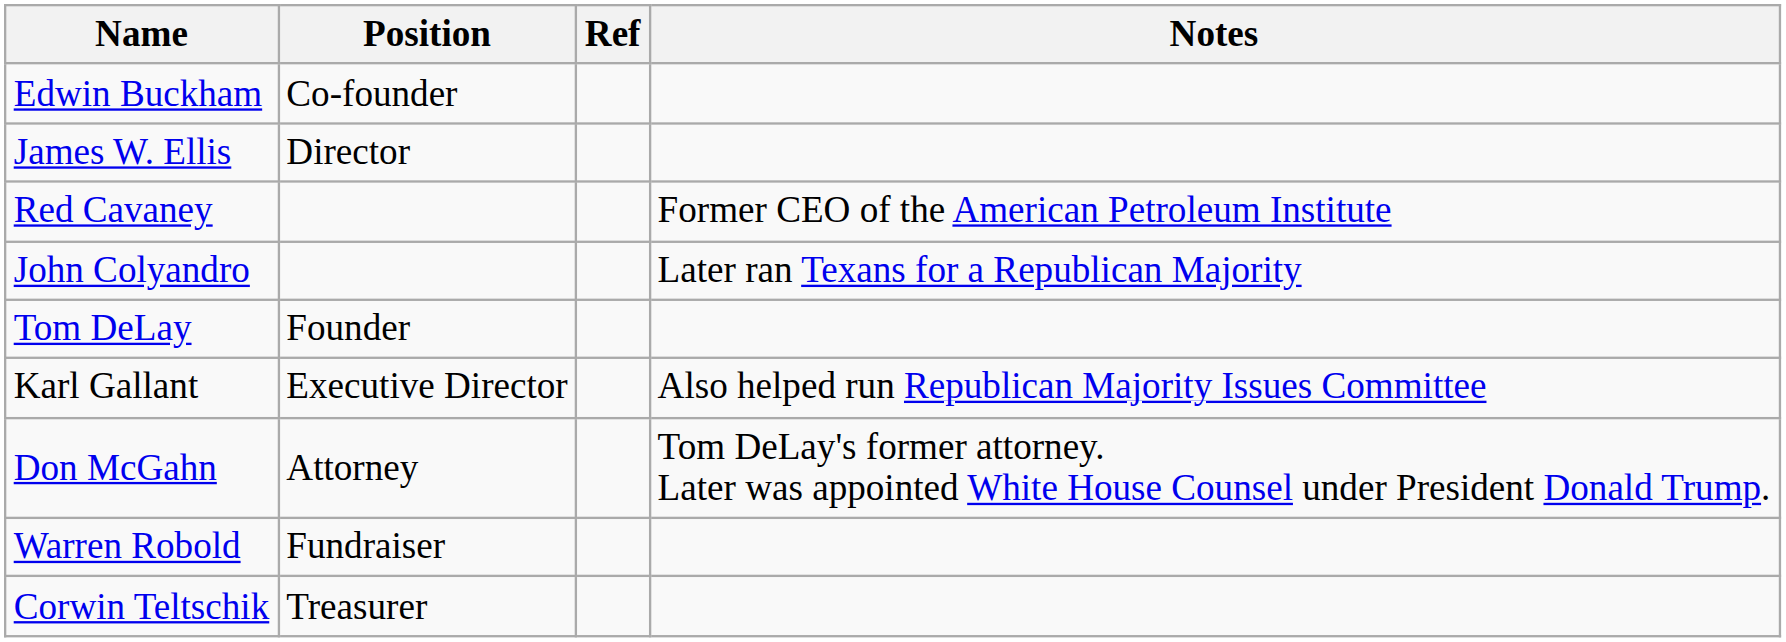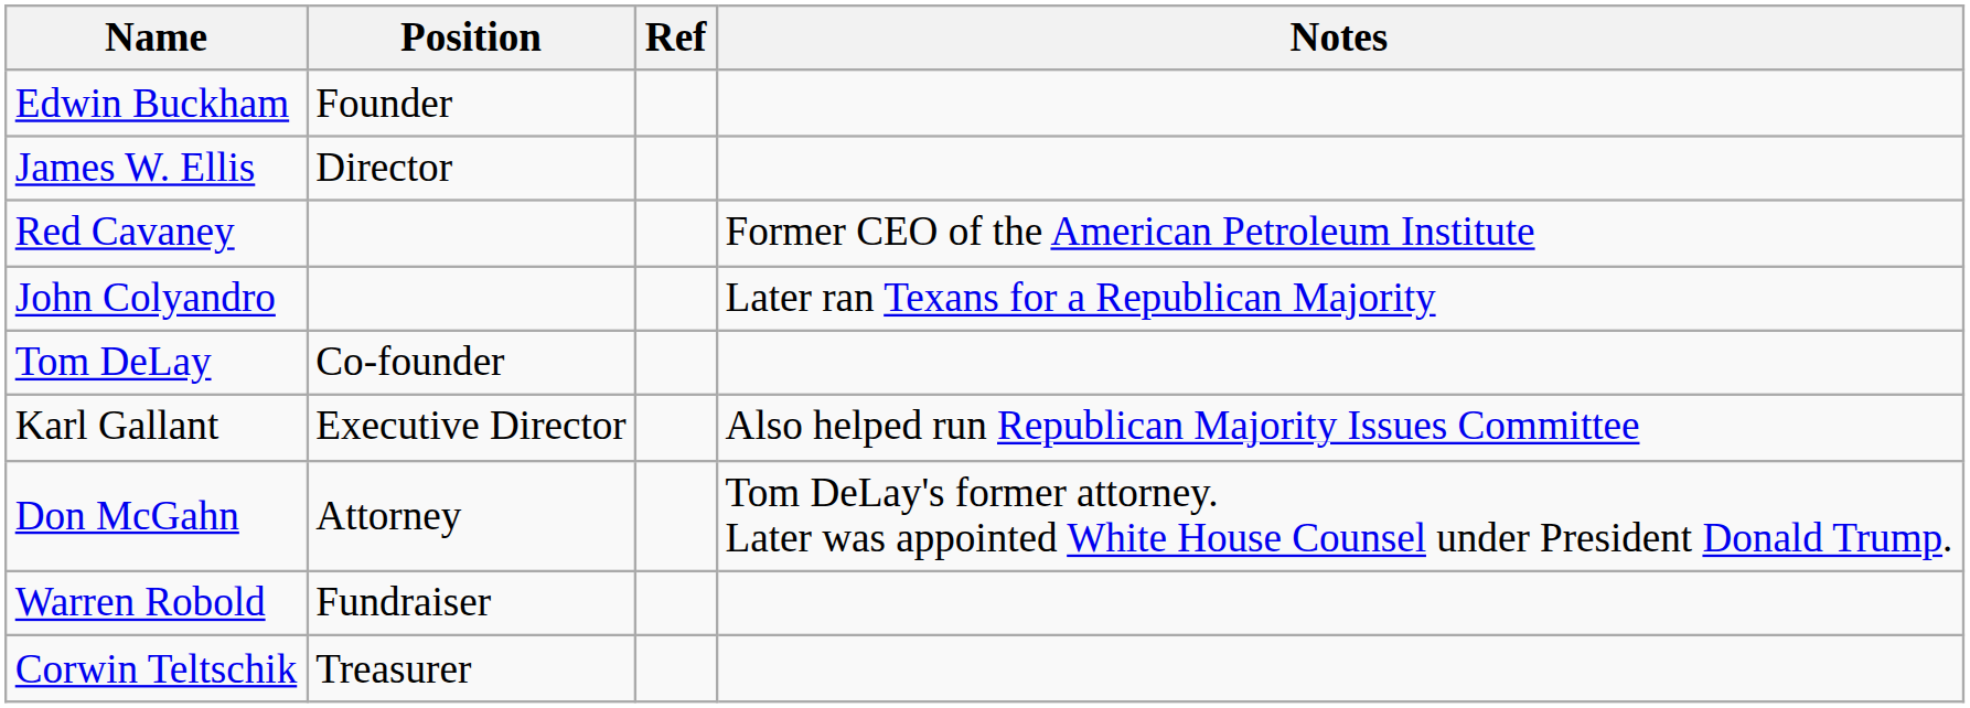Edwin Buckham | Position: Co-founder -> Founder
Tom DeLay | Position: Founder -> Co-founder
